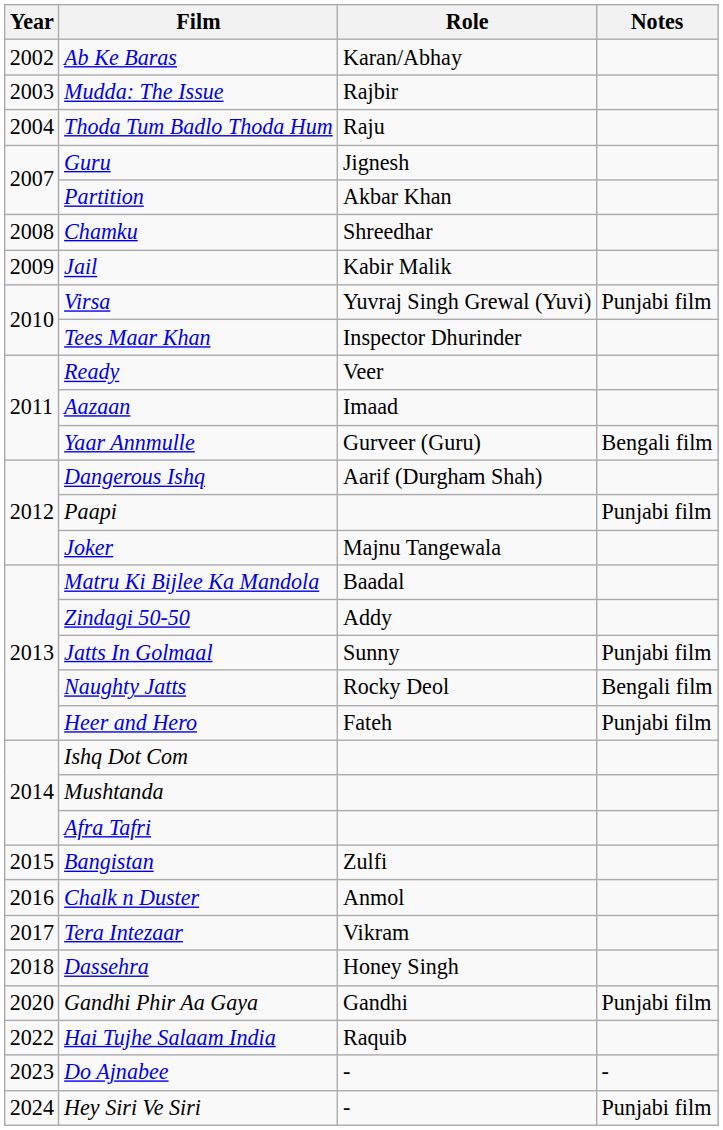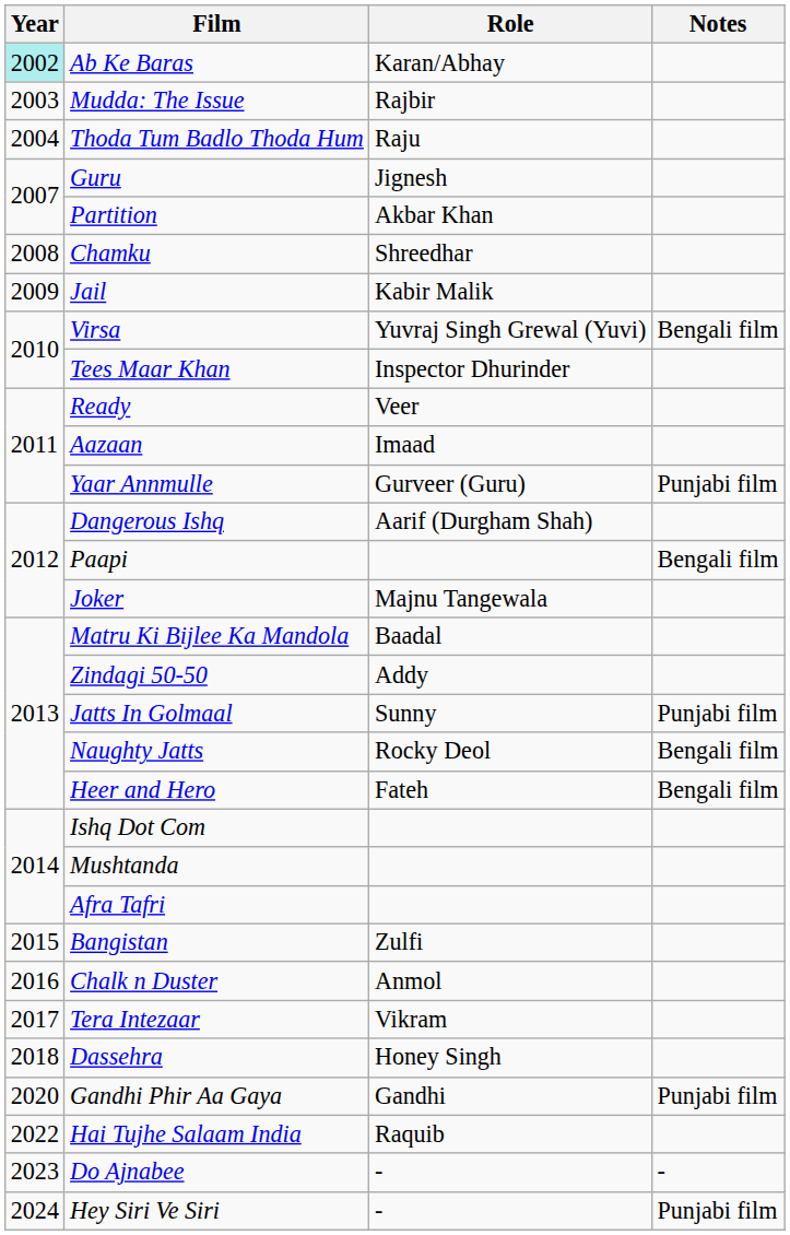Ab Ke Baras | Year: no background -> paleturquoise background
Virsa | Notes: Punjabi film -> Bengali film
Yaar Annmulle | Notes: Bengali film -> Punjabi film
Paapi | Notes: Punjabi film -> Bengali film
Heer and Hero | Notes: Punjabi film -> Bengali film
